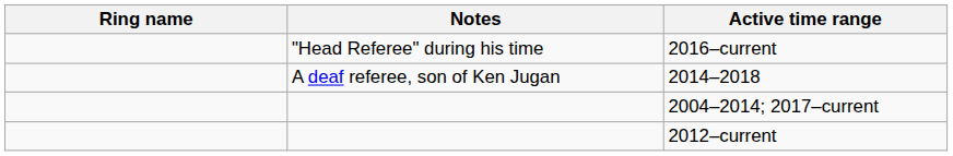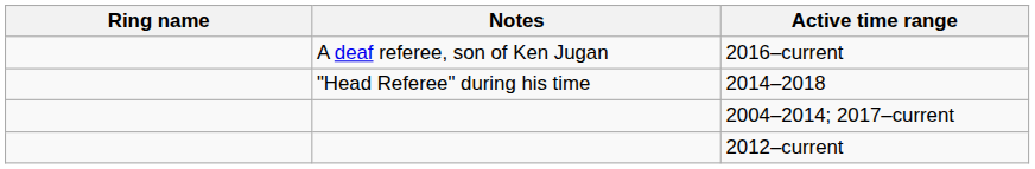2016–current | Notes: "Head Referee" during his time -> A deaf referee, son of Ken Jugan
2014–2018 | Notes: A deaf referee, son of Ken Jugan -> "Head Referee" during his time
